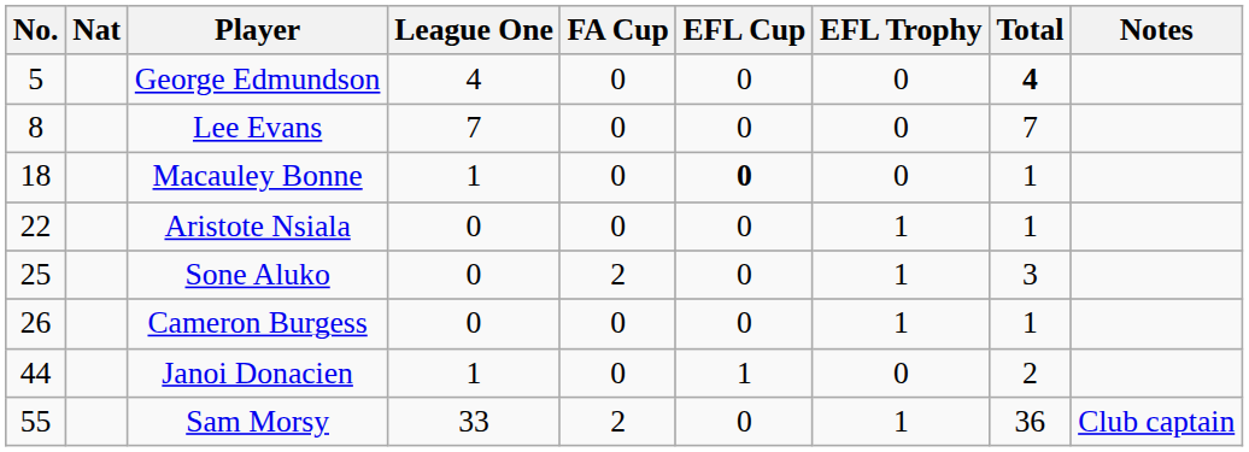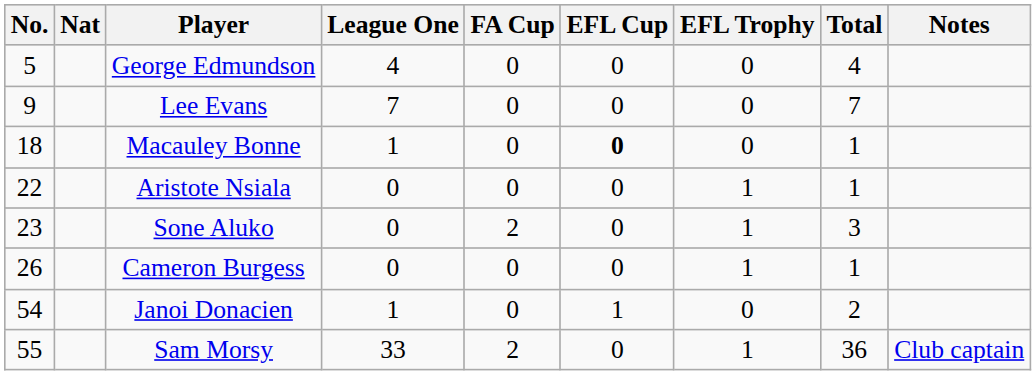George Edmundson | Total: bold -> normal
Lee Evans | No.: 8 -> 9
Sone Aluko | No.: 25 -> 23
Janoi Donacien | No.: 44 -> 54
